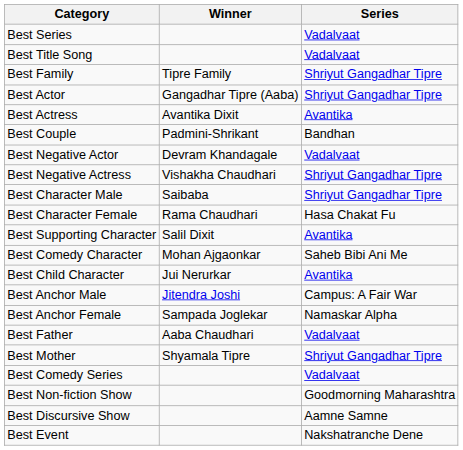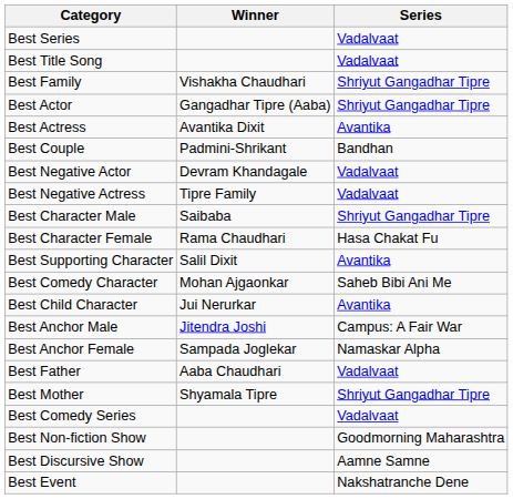Best Family | Winner: Tipre Family -> Vishakha Chaudhari
Best Negative Actress | Winner: Vishakha Chaudhari -> Tipre Family
Best Negative Actress | Series: Shriyut Gangadhar Tipre -> Vadalvaat
